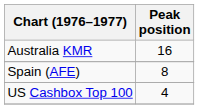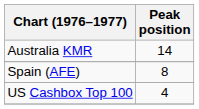Australia KMR | Peak position: 16 -> 14
